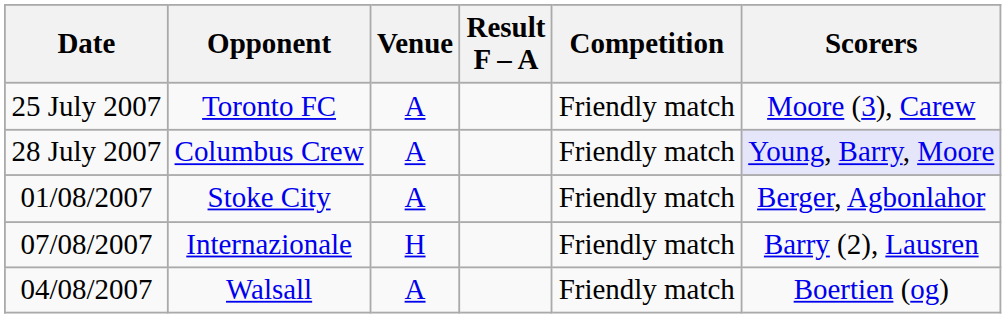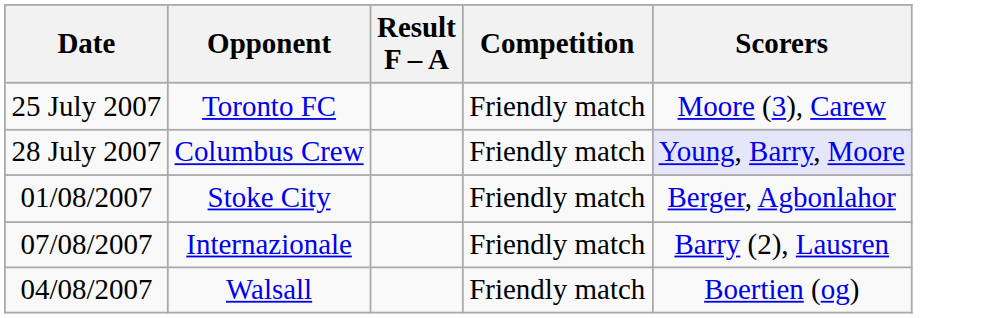- column: Venue | A | A | A | H | A
